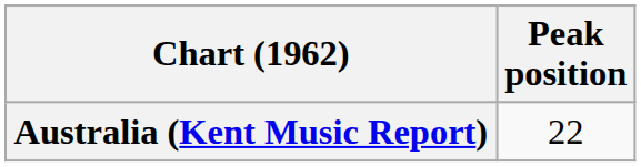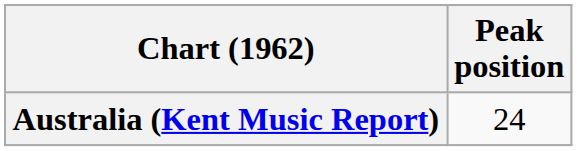Australia (Kent Music Report) | Peak position: 22 -> 24
